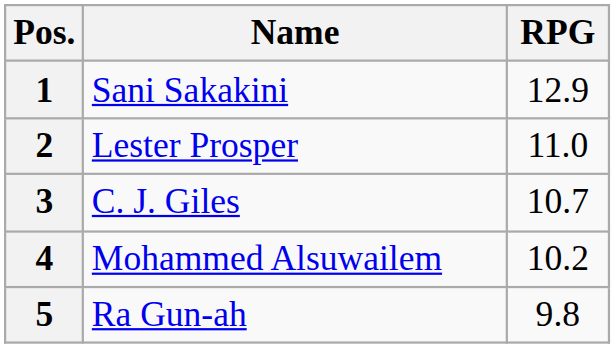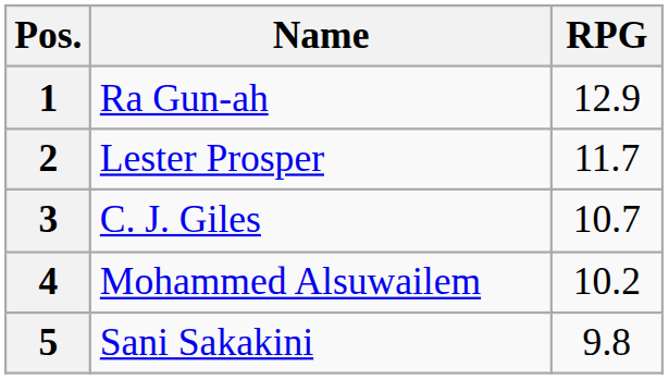1 | Name: Sani Sakakini -> Ra Gun-ah
2 | RPG: 11.0 -> 11.7
5 | Name: Ra Gun-ah -> Sani Sakakini
